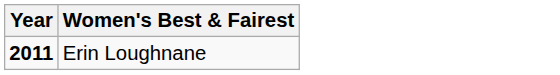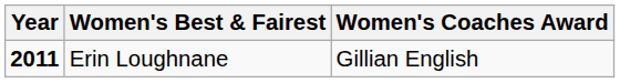+ column: Women's Coaches Award | Gillian English
